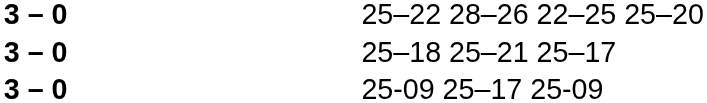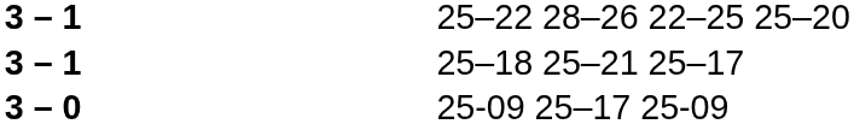25–22 28–26 22–25 25–20 | column 2: 3 – 0 -> 3 – 1
25–18 25–21 25–17 | column 2: 3 – 0 -> 3 – 1
